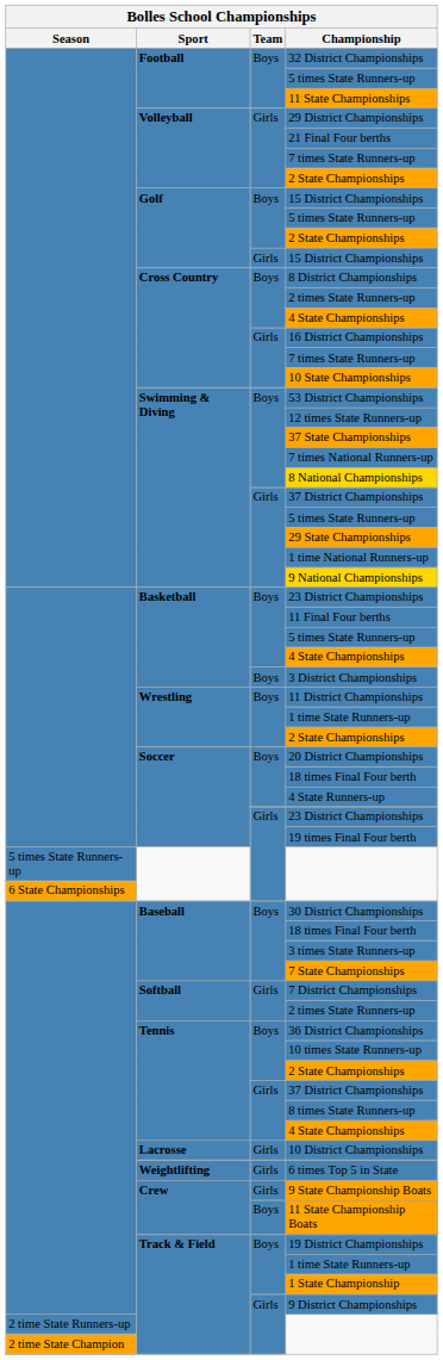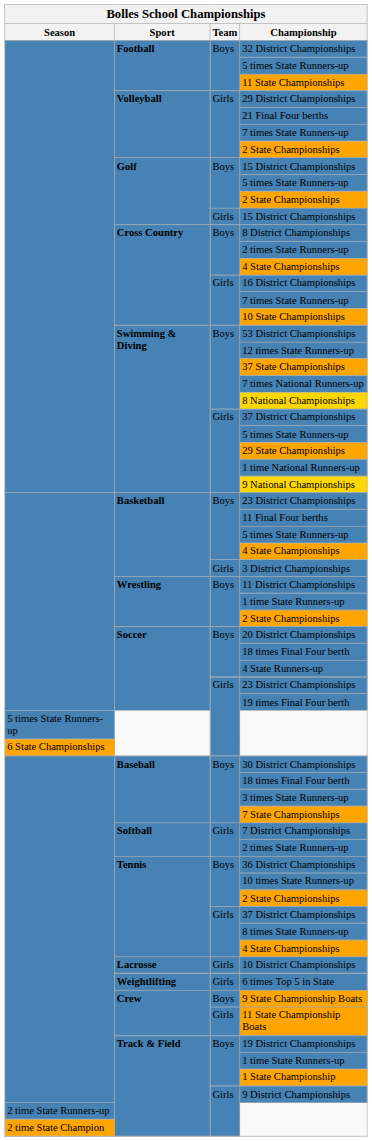3 District Championships | Team: Boys -> Girls
9 State Championship Boats | Team: Girls -> Boys
11 State Championship Boats | Team: Boys -> Girls
